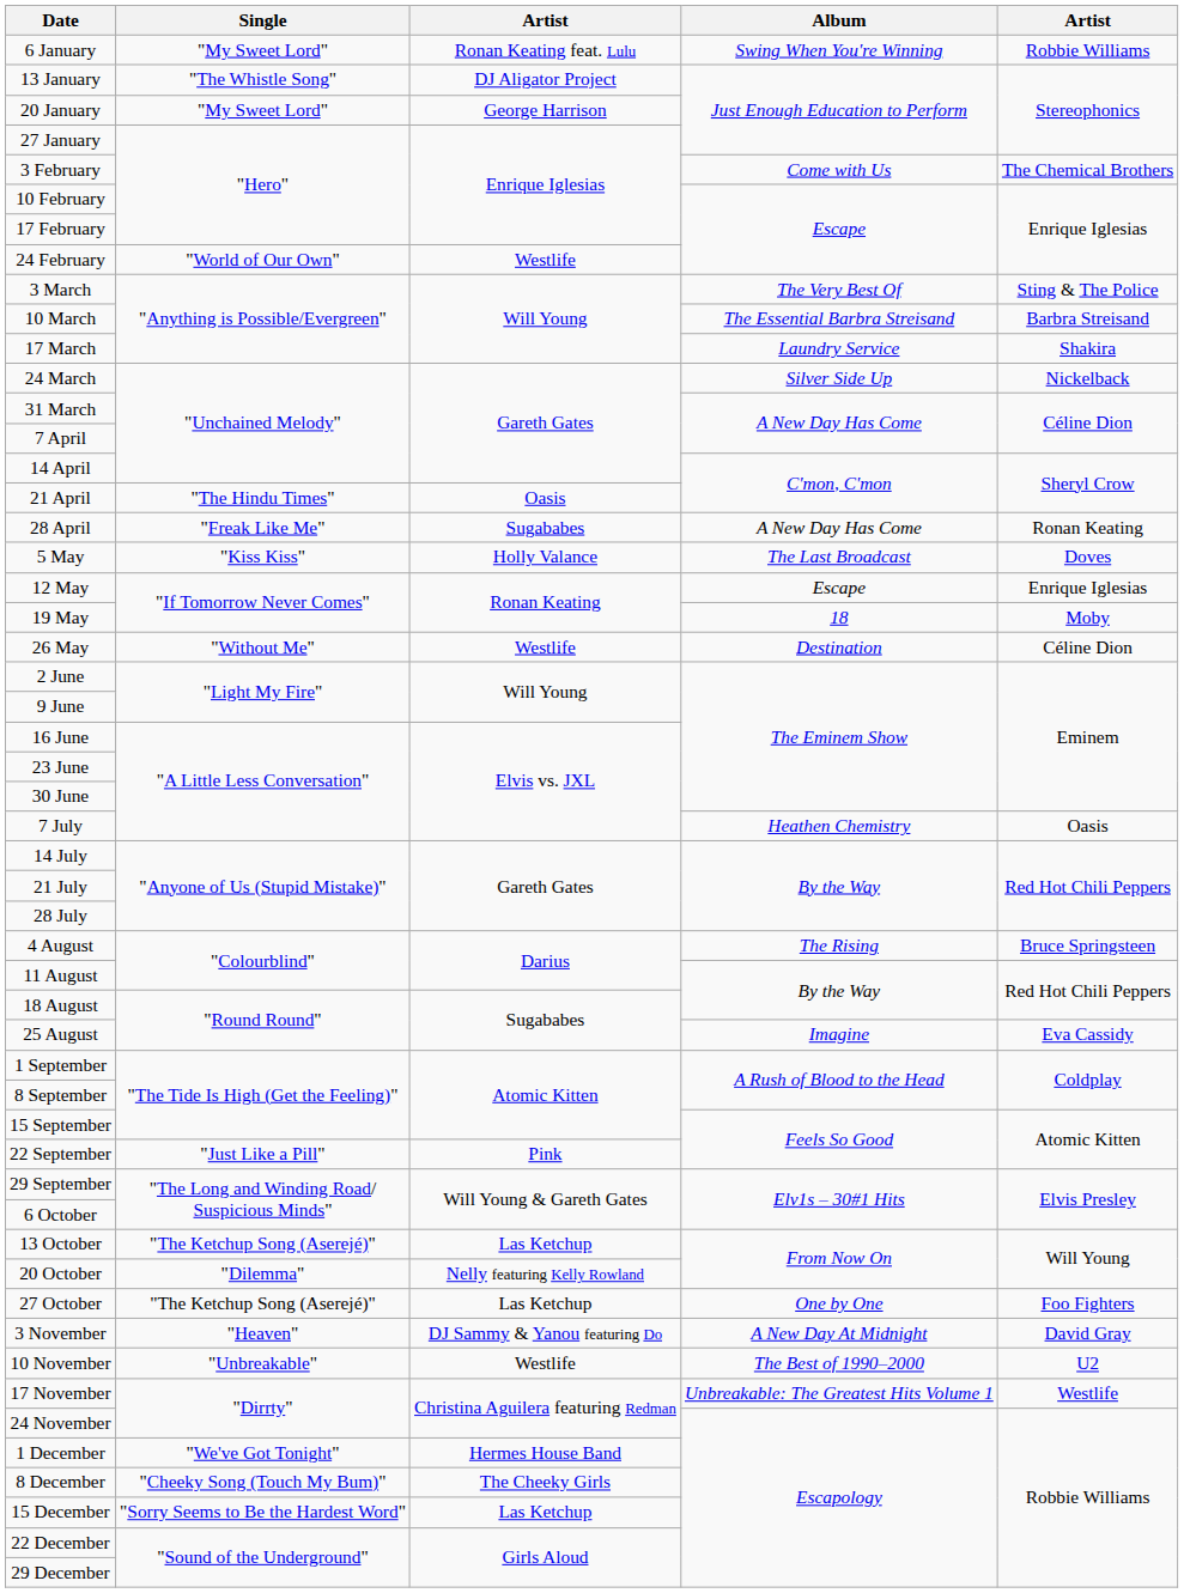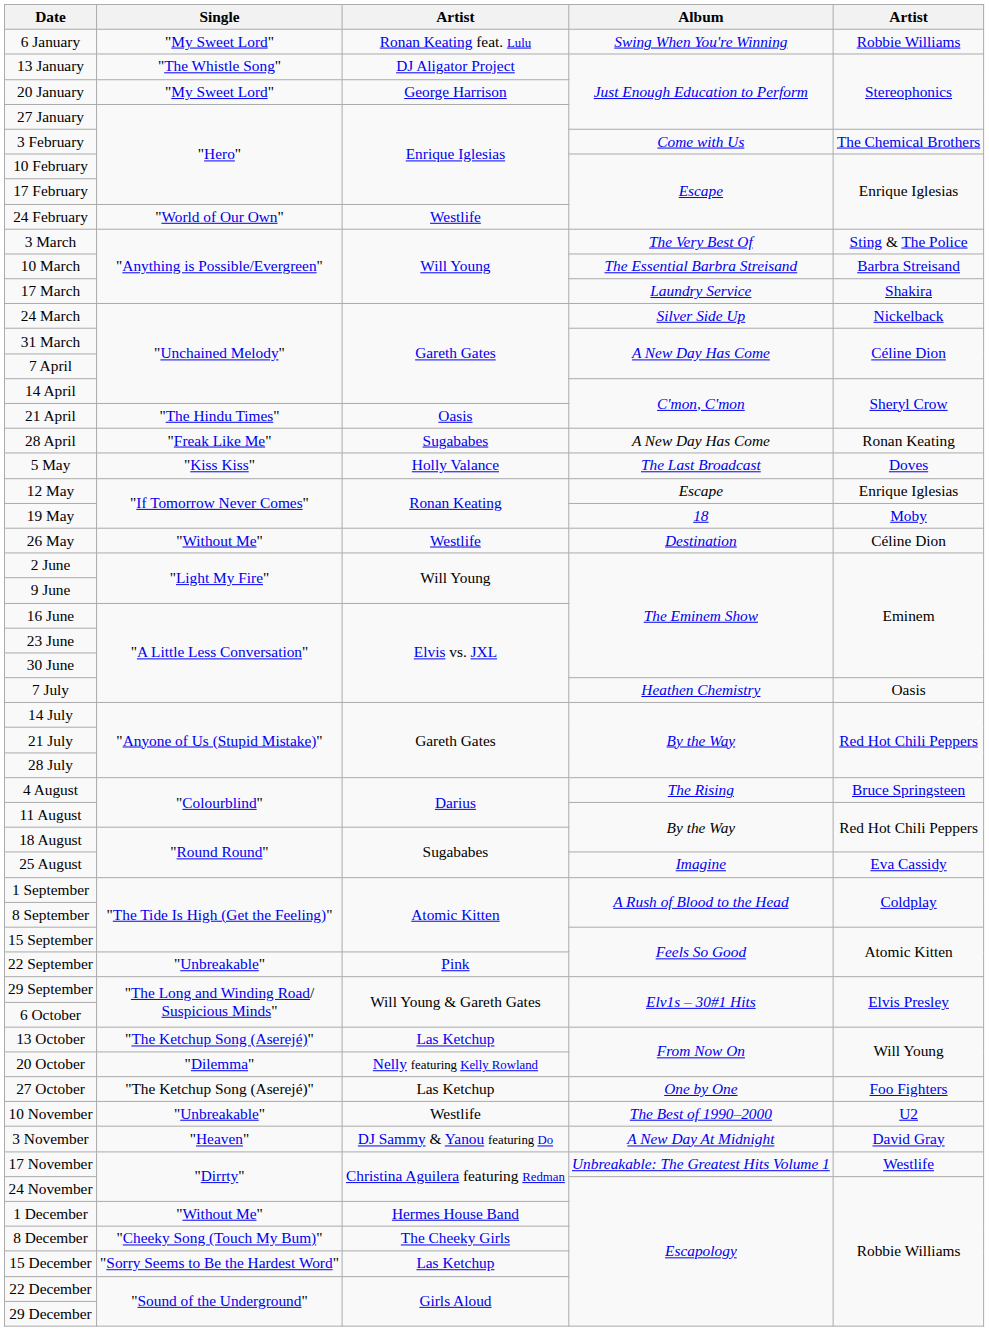22 September | Single: "Just Like a Pill" -> "Unbreakable"
rows swapped: 3 November <-> 10 November
1 December | Single: "We've Got Tonight" -> "Without Me"
